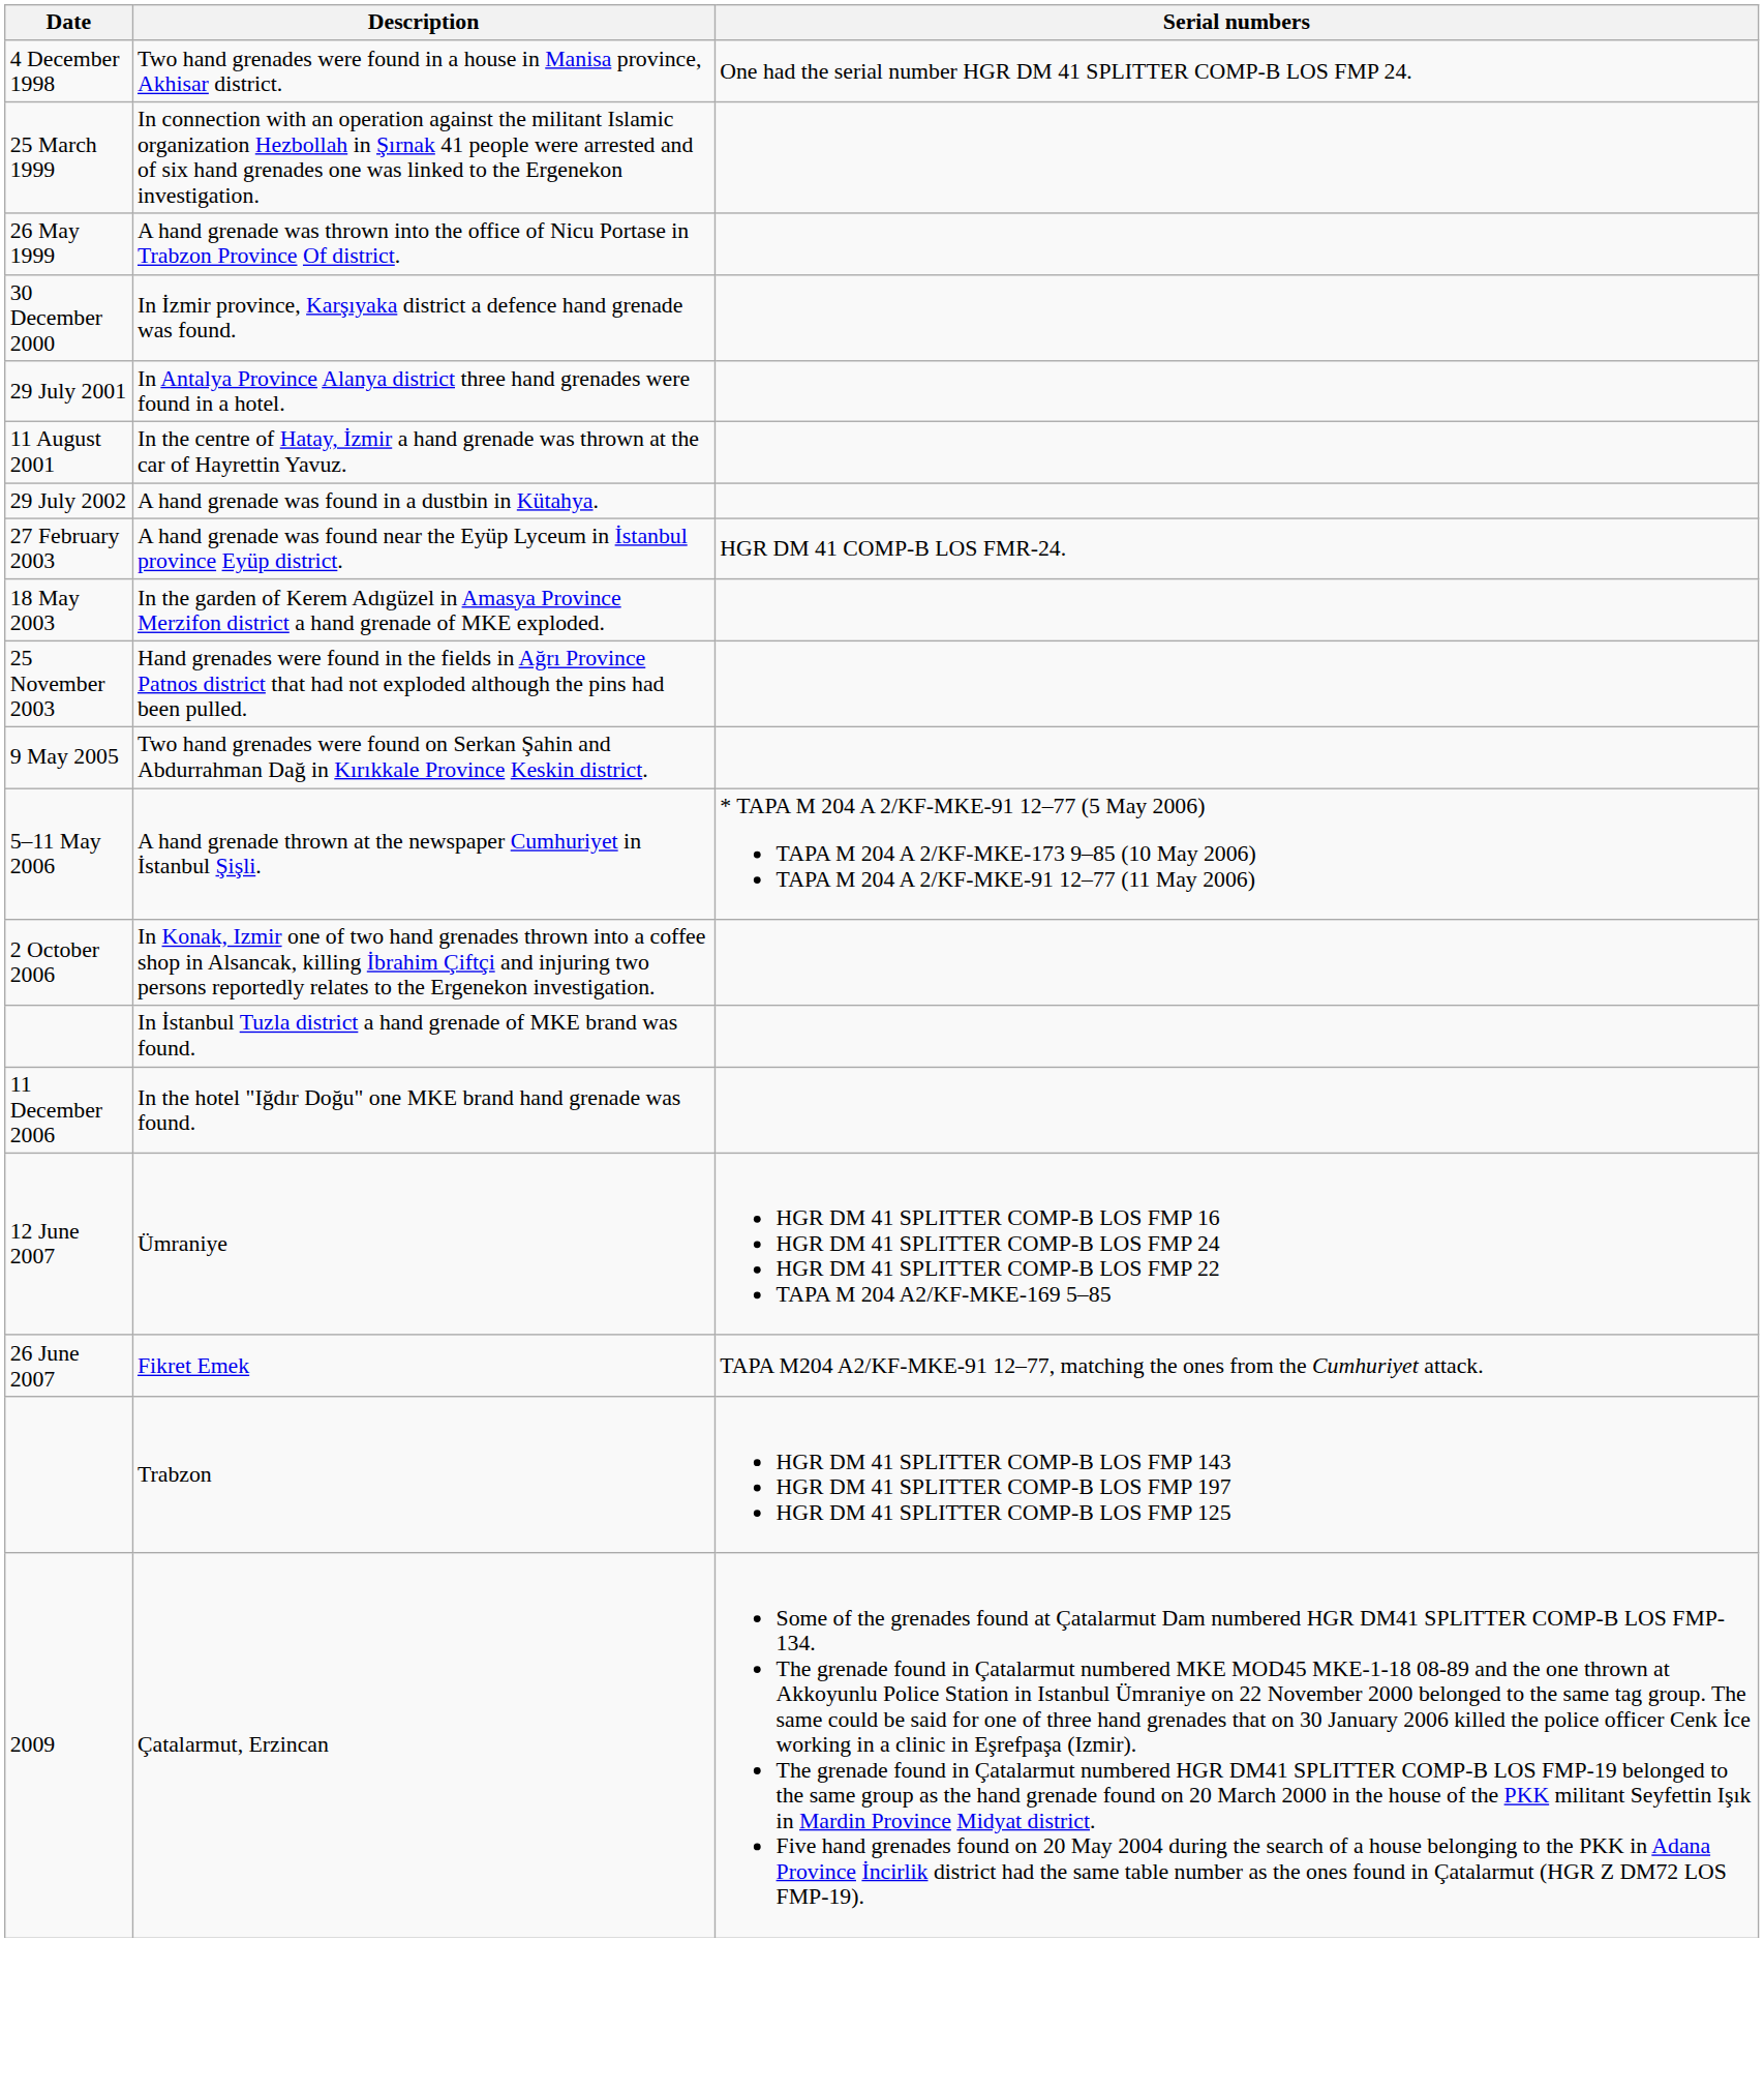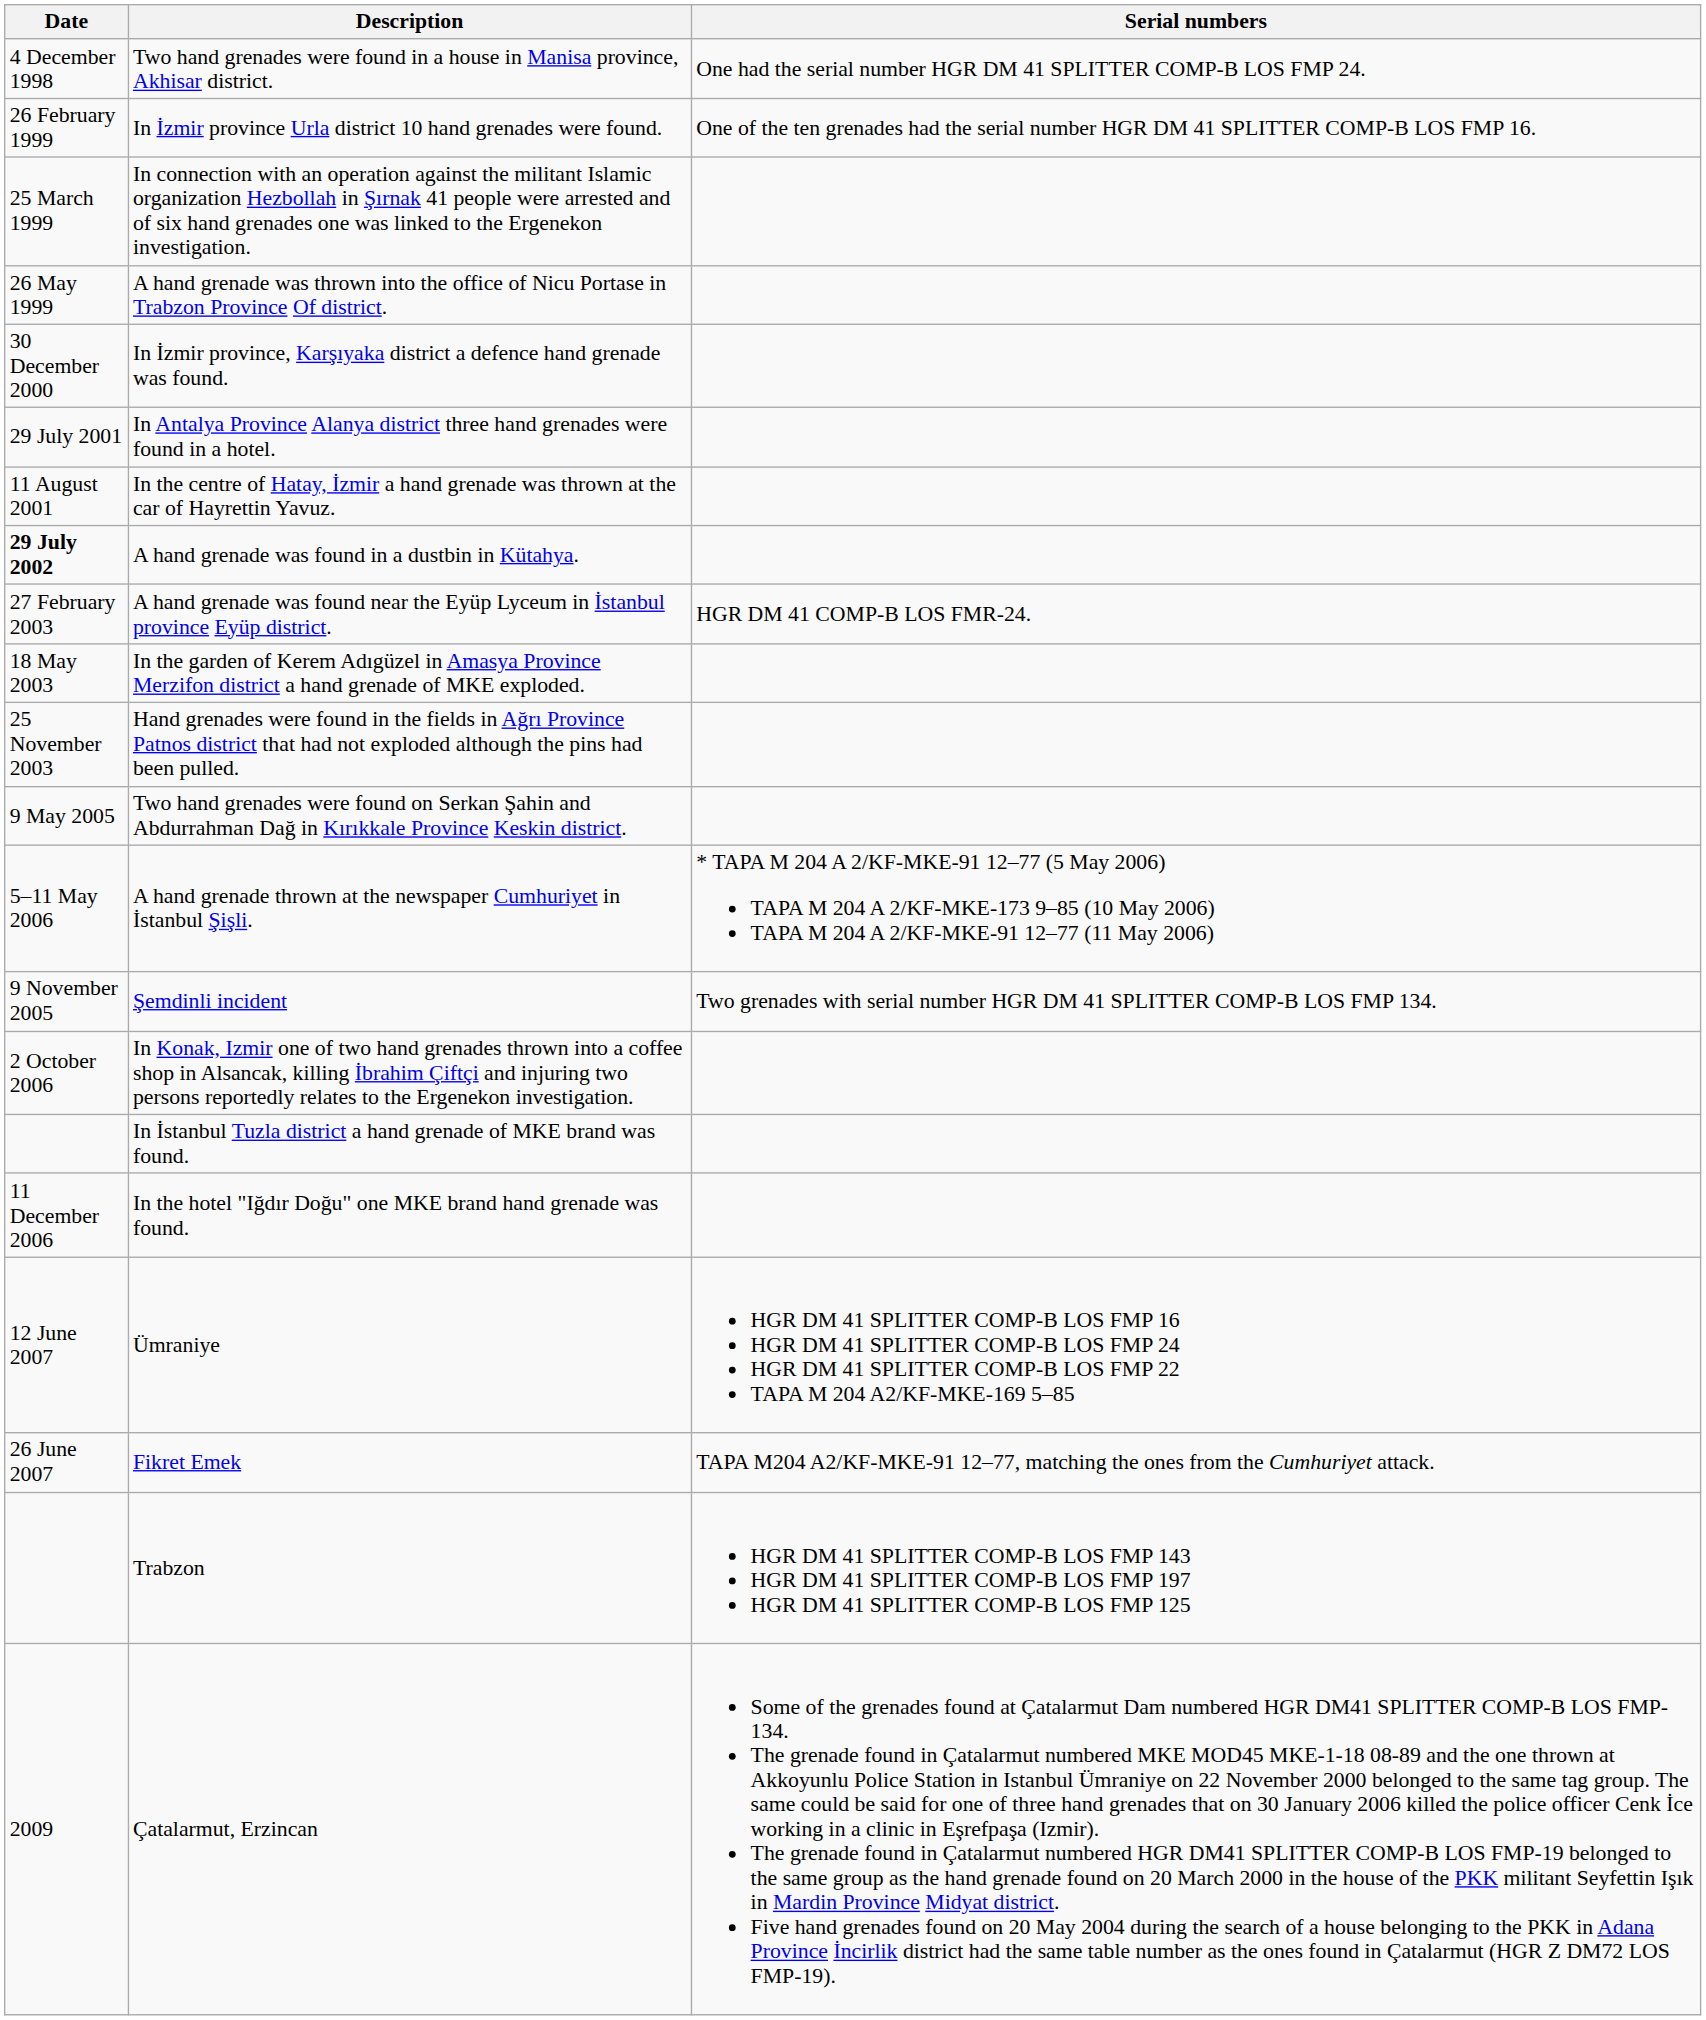+ row: 26 February 1999 | In İzmir province Urla district 10 hand grenades were found. | One of the ten grenades had the serial number HGR DM 41 SPLITTER COMP-B LOS FMP 16.
A hand grenade was found in a dustbin in Kütahya. | Date: normal -> bold
+ row: 9 November 2005 | Şemdinli incident | Two grenades with serial number HGR DM 41 SPLITTER COMP-B LOS FMP 134.
